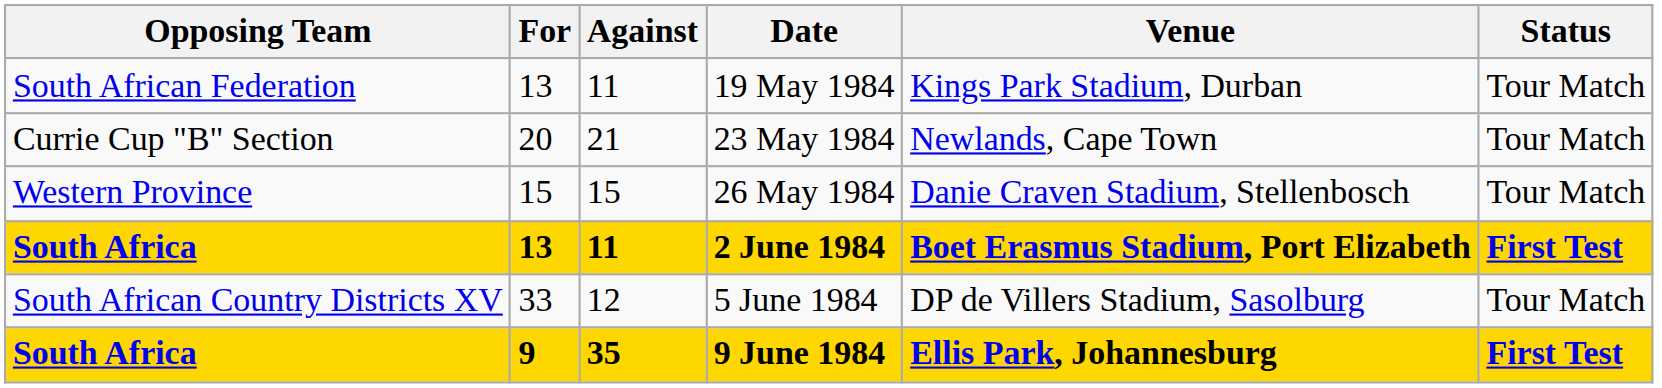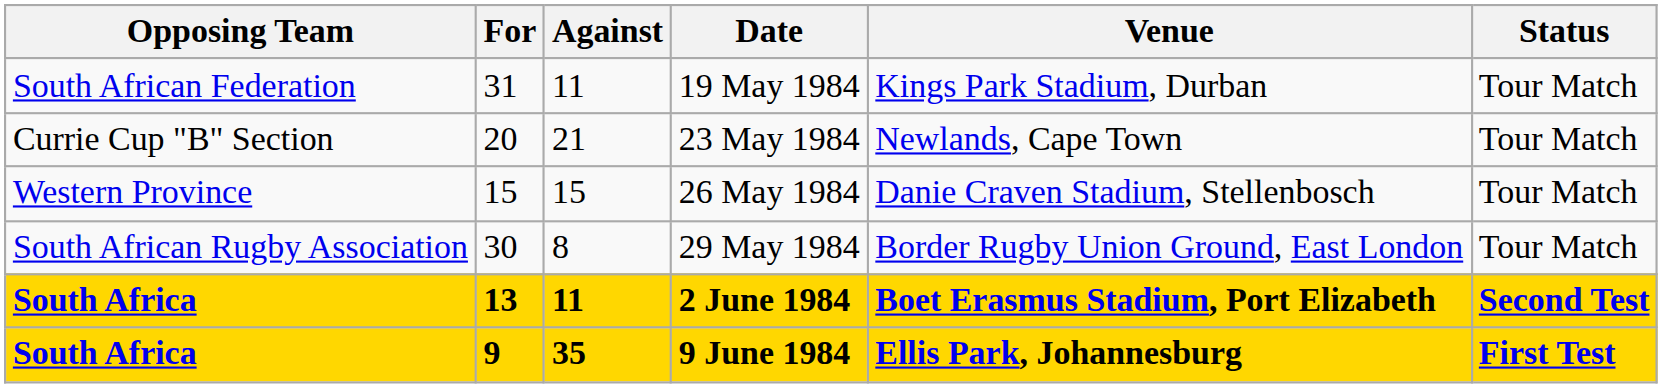19 May 1984 | For: 13 -> 31
+ row: South African Rugby Association | 30 | 8 | 29 May 1984 | Border Rugby Union Ground, East London | Tour Match
2 June 1984 | Status: First Test -> Second Test
- row: South African Country Districts XV | 33 | 12 | 5 June 1984 | DP de Villers Stadium, Sasolburg | Tour Match
